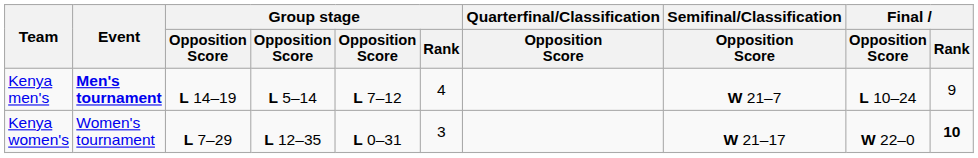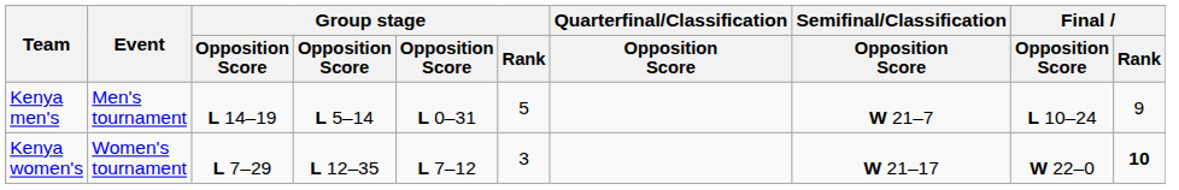Kenya men's | Event: bold -> normal
Kenya men's | column 5: L 7–12 -> L 0–31
Kenya men's | Group stage / Rank: 4 -> 5
Kenya women's | column 5: L 0–31 -> L 7–12
